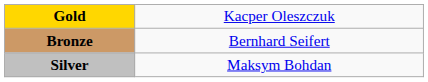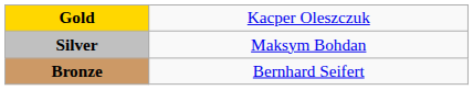rows swapped: Silver <-> Bronze
